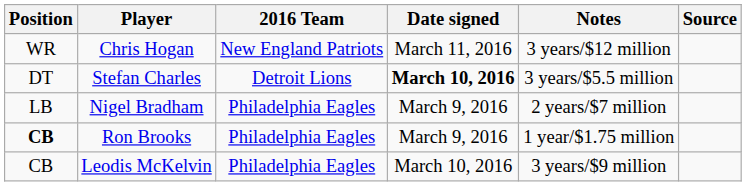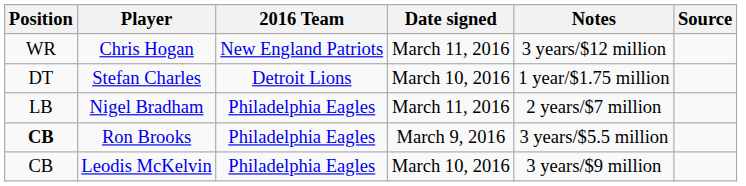Stefan Charles | Date signed: bold -> normal
Stefan Charles | Notes: 3 years/$5.5 million -> 1 year/$1.75 million
Nigel Bradham | Date signed: March 9, 2016 -> March 11, 2016
Ron Brooks | Notes: 1 year/$1.75 million -> 3 years/$5.5 million
